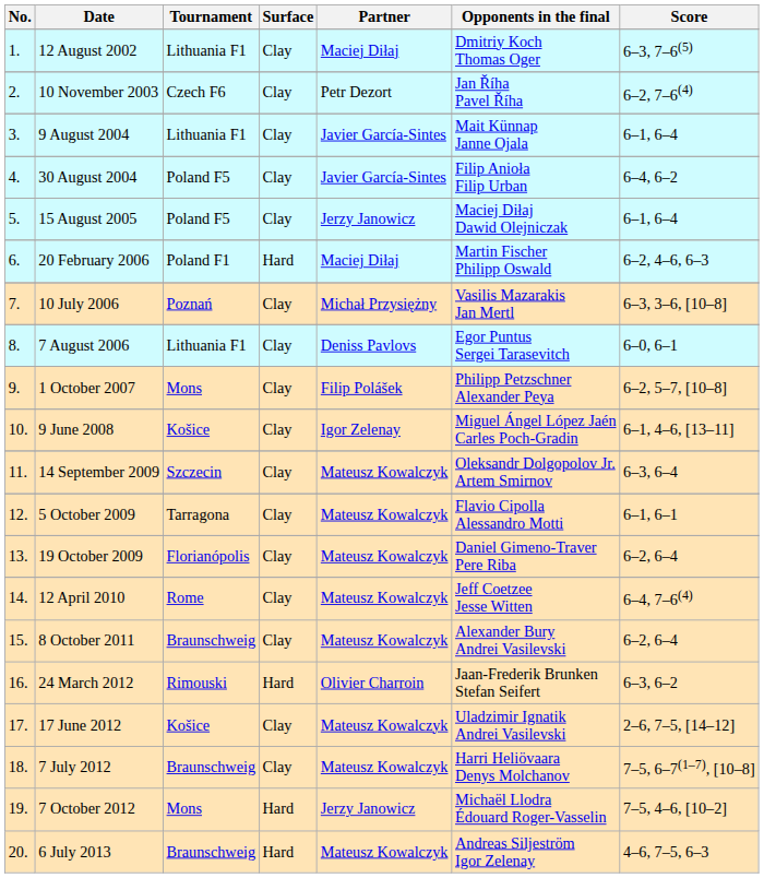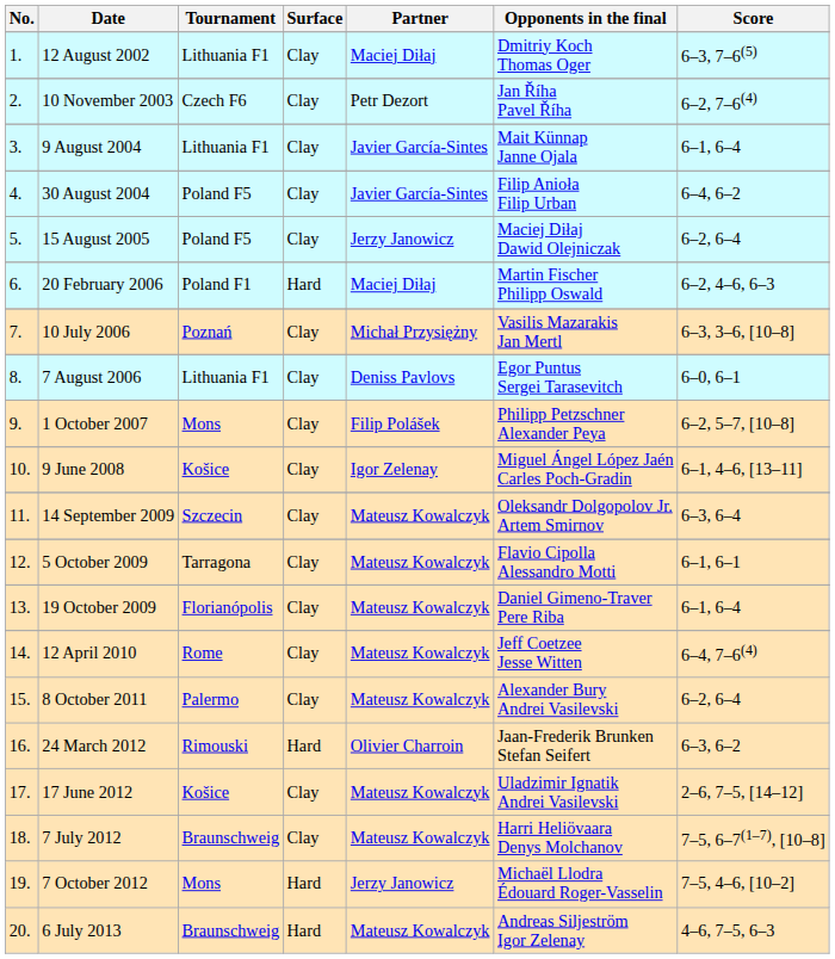15 August 2005 | Score: 6–1, 6–4 -> 6–2, 6–4
19 October 2009 | Score: 6–2, 6–4 -> 6–1, 6–4
8 October 2011 | Tournament: Braunschweig -> Palermo
